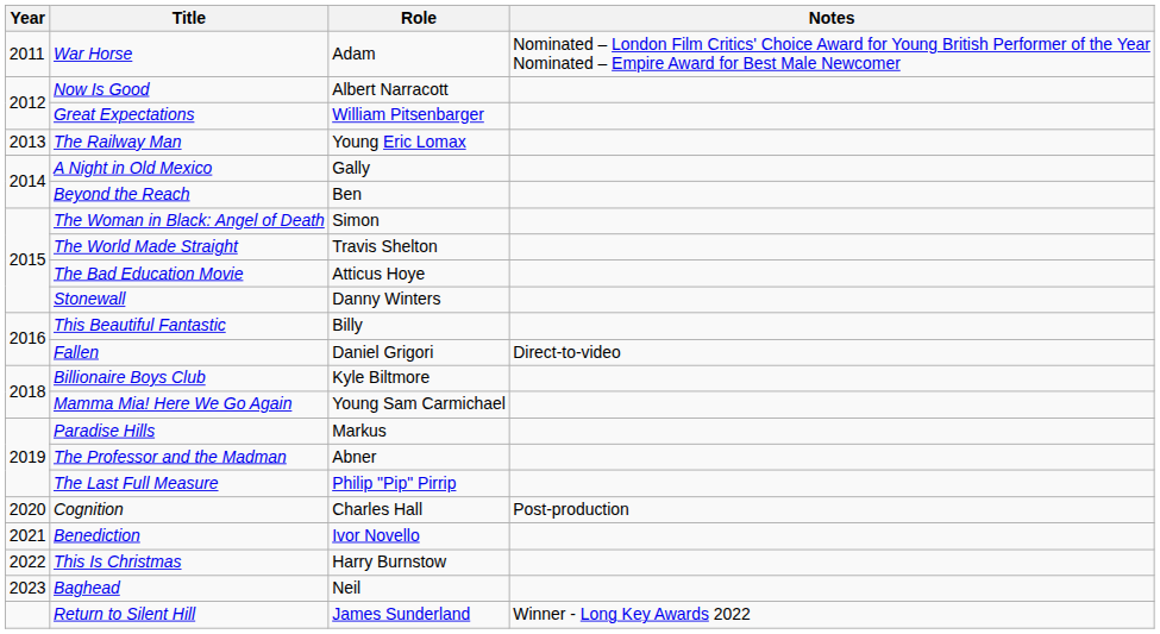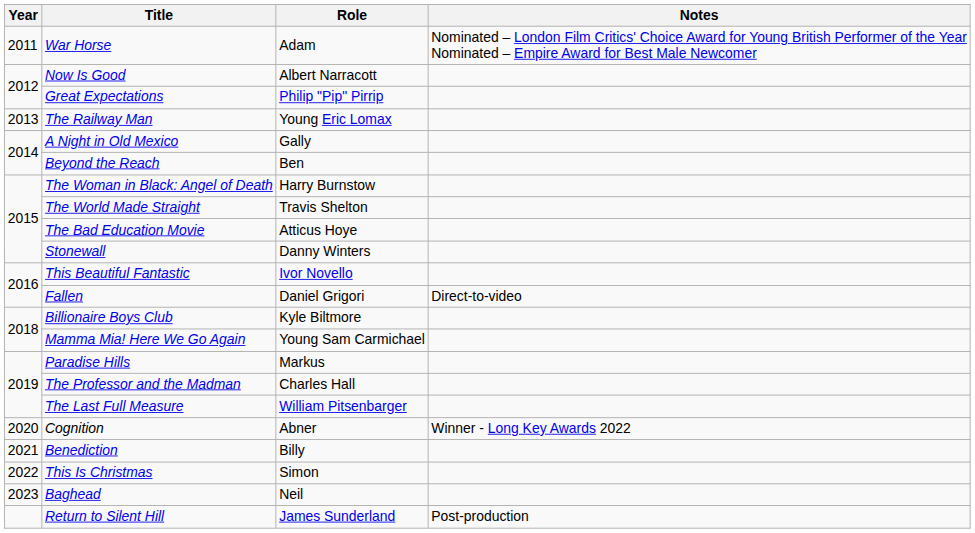Great Expectations | Role: William Pitsenbarger -> Philip "Pip" Pirrip
The Woman in Black: Angel of Death | Role: Simon -> Harry Burnstow
This Beautiful Fantastic | Role: Billy -> Ivor Novello
The Professor and the Madman | Role: Abner -> Charles Hall
The Last Full Measure | Role: Philip "Pip" Pirrip -> William Pitsenbarger
Cognition | Role: Charles Hall -> Abner
Cognition | Notes: Post-production -> Winner - Long Key Awards 2022
Benediction | Role: Ivor Novello -> Billy
This Is Christmas | Role: Harry Burnstow -> Simon
Return to Silent Hill | Notes: Winner - Long Key Awards 2022 -> Post-production
